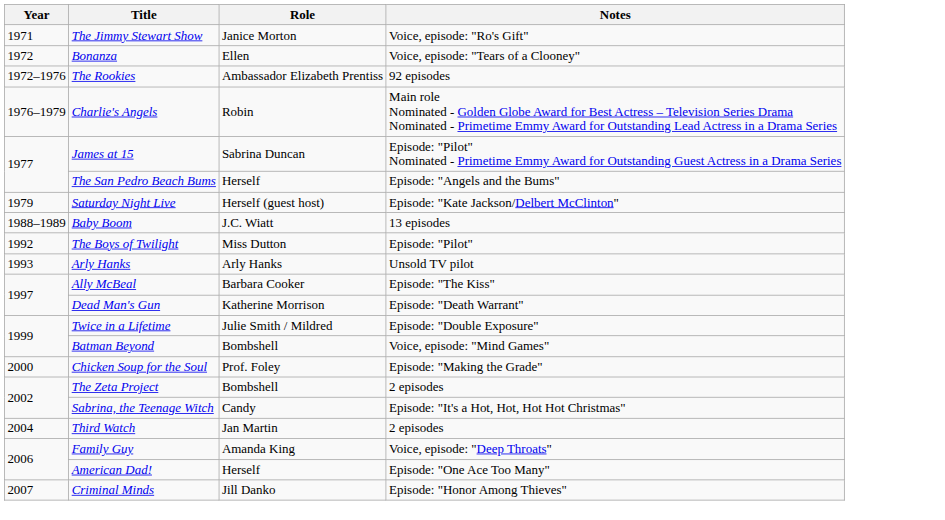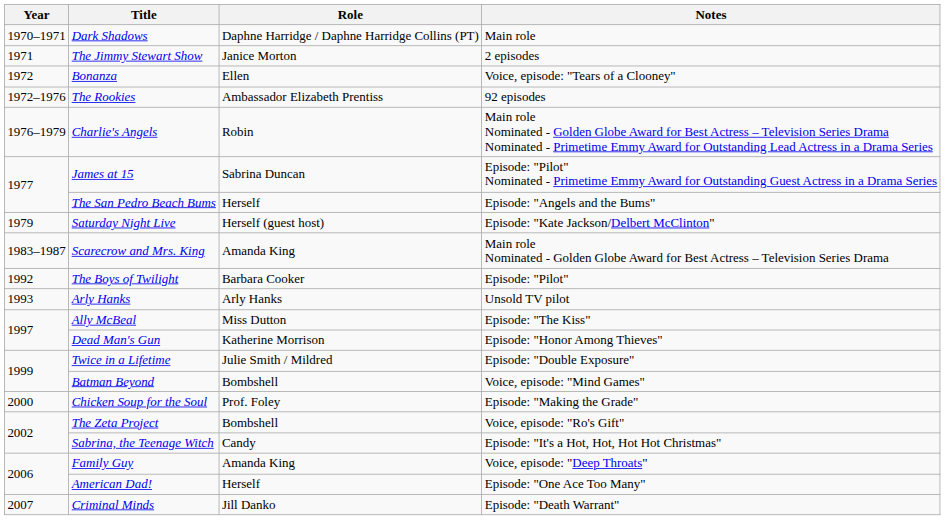+ row: 1970–1971 | Dark Shadows | Daphne Harridge / Daphne Harridge Collins (PT) | Main role
The Jimmy Stewart Show | Notes: Voice, episode: "Ro's Gift" -> 2 episodes
+ row: 1983–1987 | Scarecrow and Mrs. King | Amanda King | Main role Nominated - Golden Globe Award for Best Actress – Television Series Drama
- row: 1988–1989 | Baby Boom | J.C. Wiatt | 13 episodes
The Boys of Twilight | Role: Miss Dutton -> Barbara Cooker
Ally McBeal | Role: Barbara Cooker -> Miss Dutton
Dead Man's Gun | Notes: Episode: "Death Warrant" -> Episode: "Honor Among Thieves"
The Zeta Project | Notes: 2 episodes -> Voice, episode: "Ro's Gift"
- row: 2004 | Third Watch | Jan Martin | 2 episodes
Criminal Minds | Notes: Episode: "Honor Among Thieves" -> Episode: "Death Warrant"
